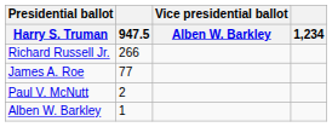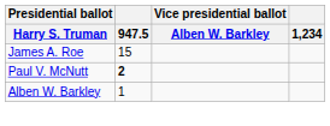- row: Richard Russell Jr. | 266
James A. Roe | 947.5: 77 -> 15
Paul V. McNutt | 947.5: normal -> bold
